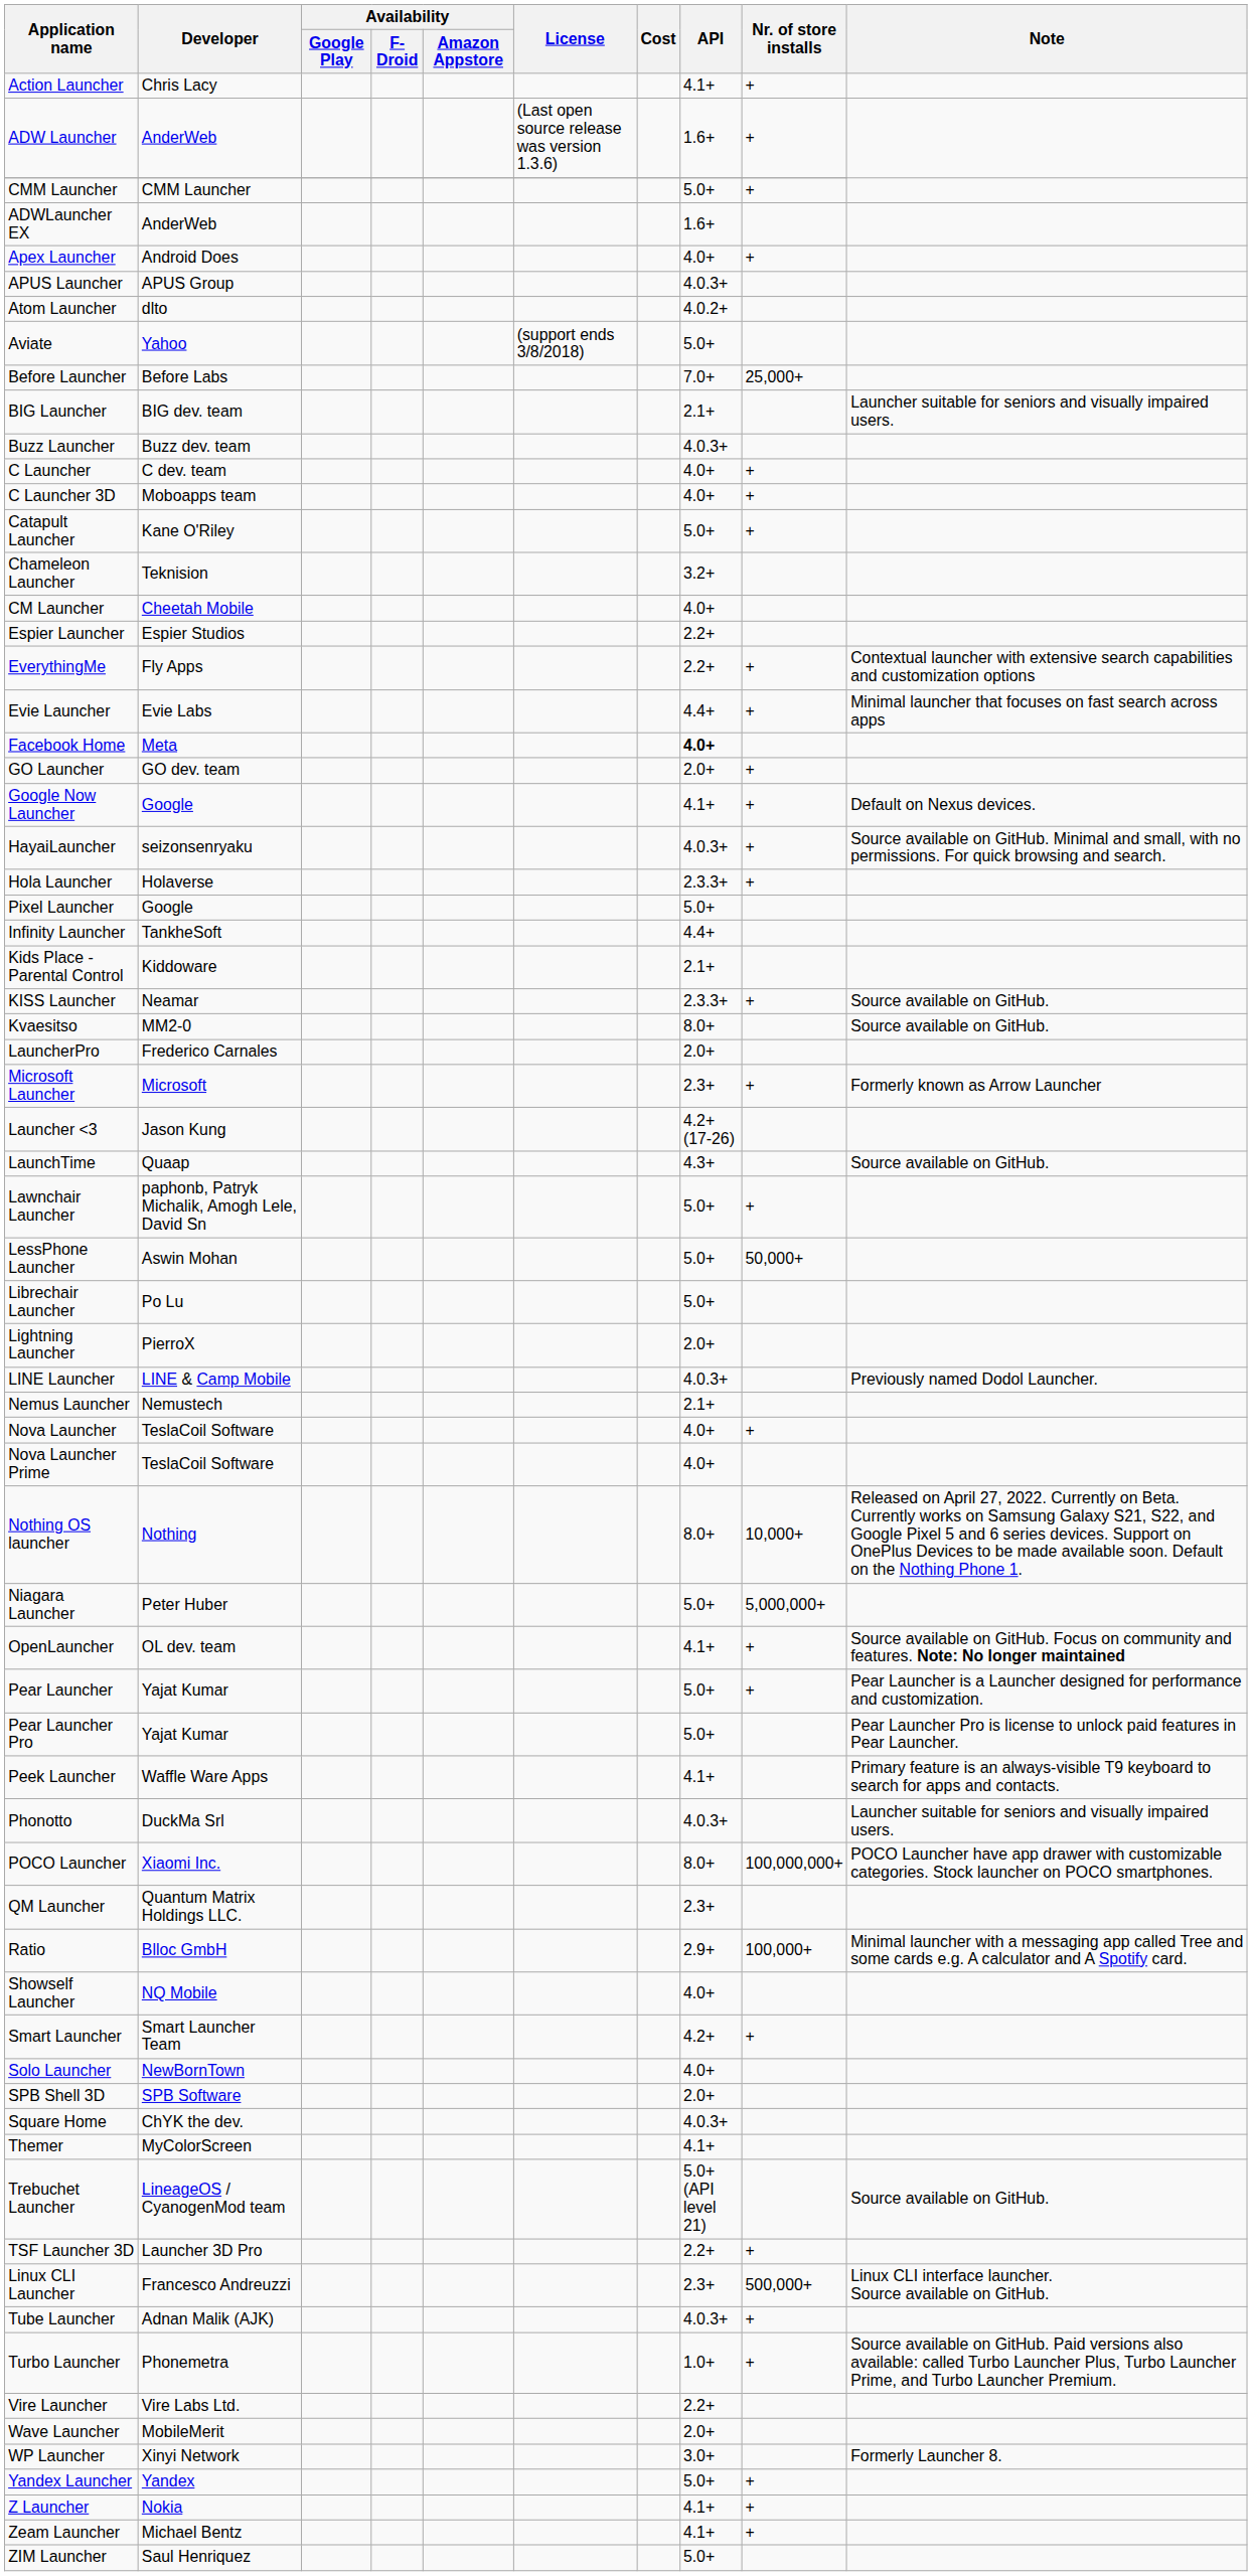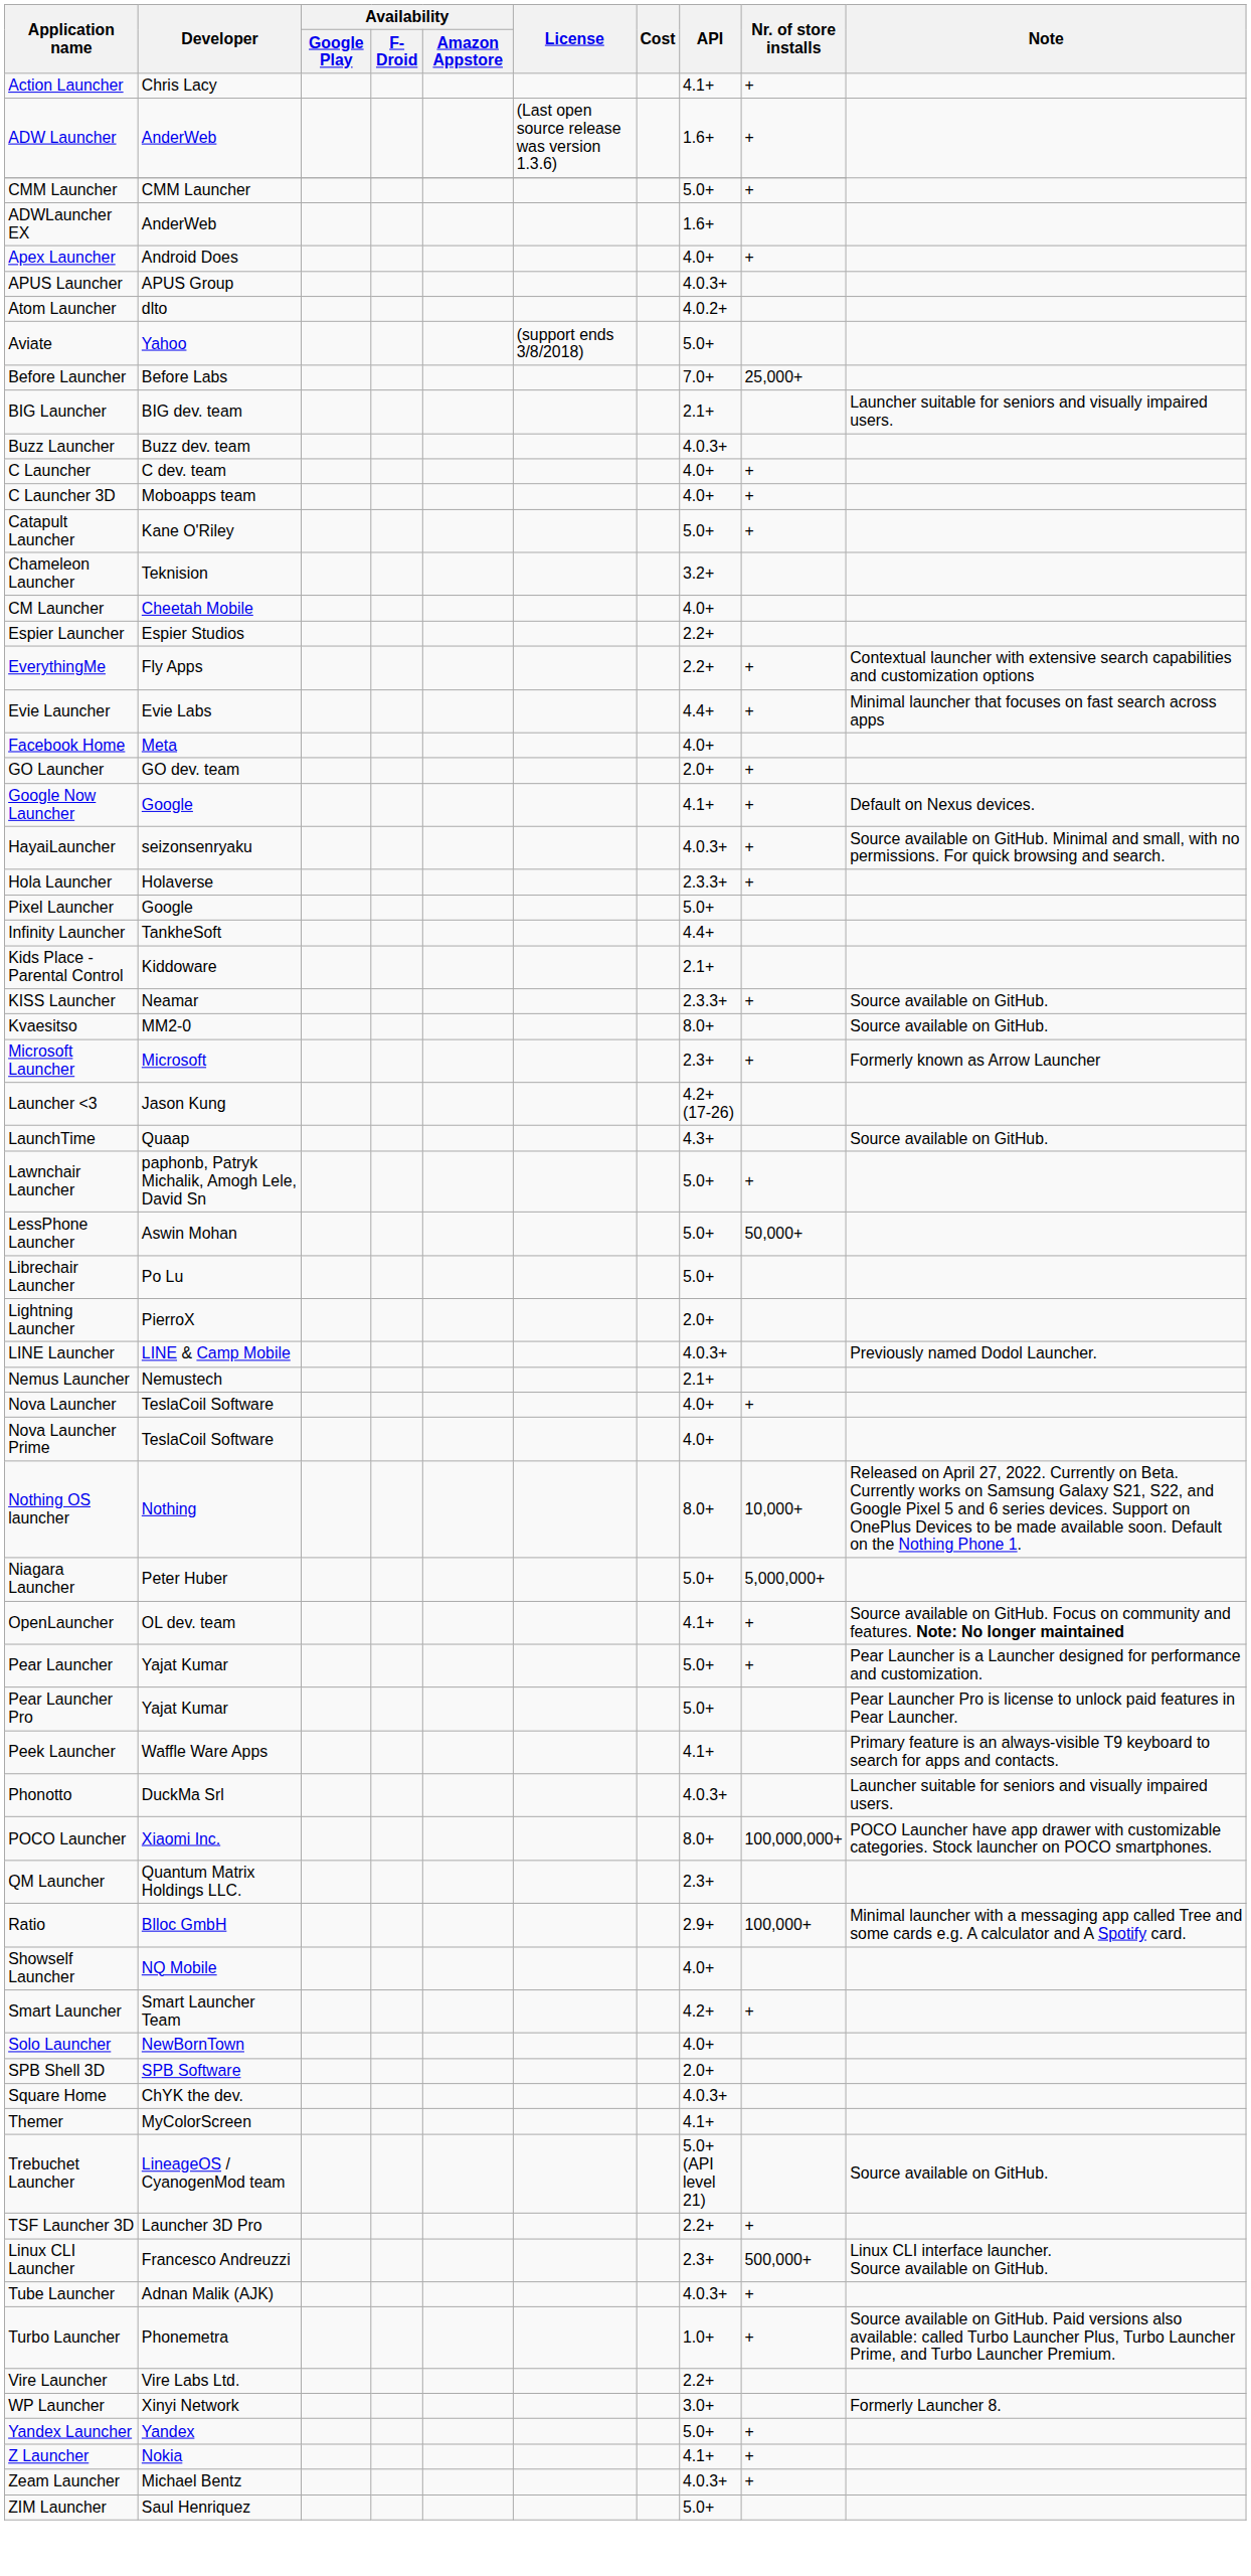Facebook Home | API: bold -> normal
- row: LauncherPro | Frederico Carnales | 2.0+
- row: Wave Launcher | MobileMerit | 2.0+
Zeam Launcher | API: 4.1+ -> 4.0.3+
